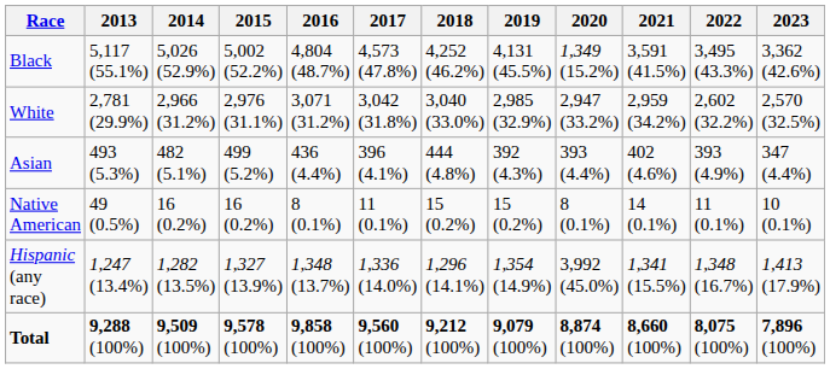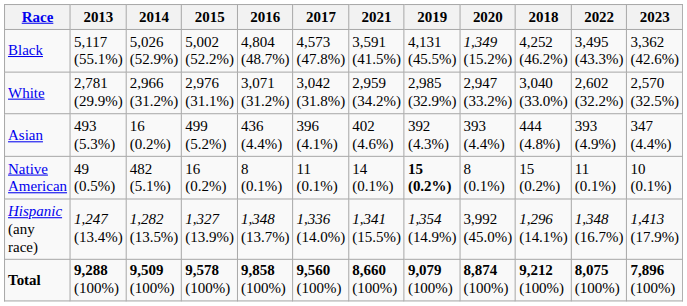columns swapped: 2018 <-> 2021
Asian | 2014: 482 (5.1%) -> 16 (0.2%)
Native American | 2014: 16 (0.2%) -> 482 (5.1%)
Native American | 2019: normal -> bold
